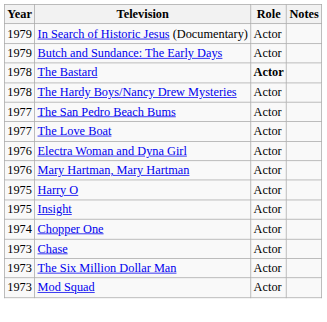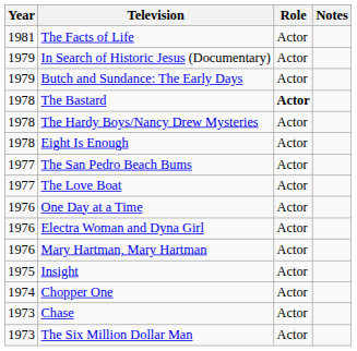+ row: 1981 | The Facts of Life | Actor
+ row: 1978 | Eight Is Enough | Actor
+ row: 1976 | One Day at a Time | Actor
- row: 1975 | Harry O | Actor
- row: 1973 | Mod Squad | Actor
